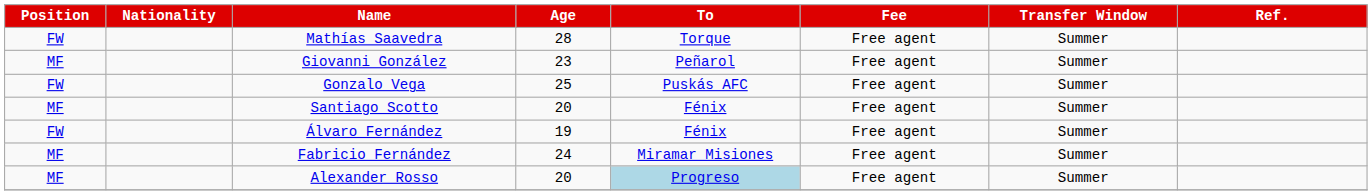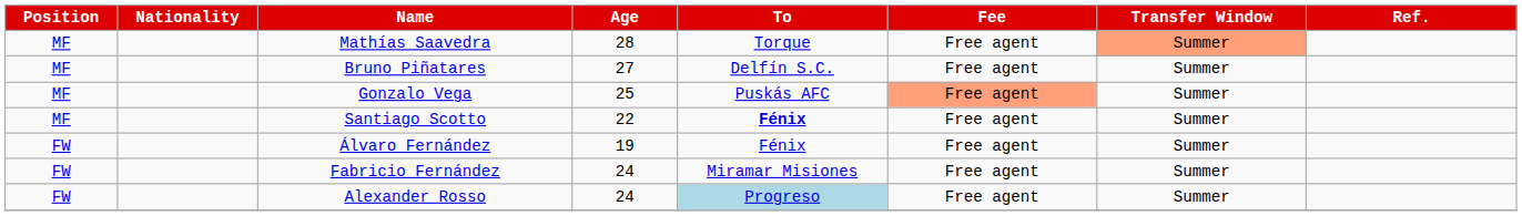Mathías Saavedra | Position: FW -> MF
Mathías Saavedra | Transfer Window: no background -> lightsalmon background
- row: MF | Giovanni González | 23 | Peñarol | Free agent | Summer
+ row: MF | Bruno Piñatares | 27 | Delfín S.C. | Free agent | Summer
Gonzalo Vega | Position: FW -> MF
Gonzalo Vega | Fee: no background -> lightsalmon background
Santiago Scotto | Age: 20 -> 22
Santiago Scotto | To: normal -> bold
Fabricio Fernández | Position: MF -> FW
Alexander Rosso | Position: MF -> FW
Alexander Rosso | Age: 20 -> 24
